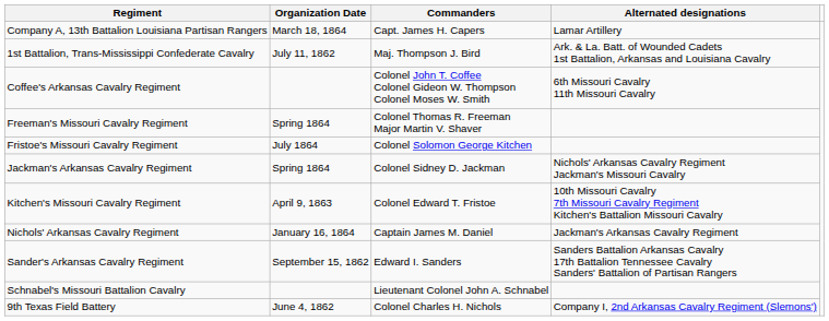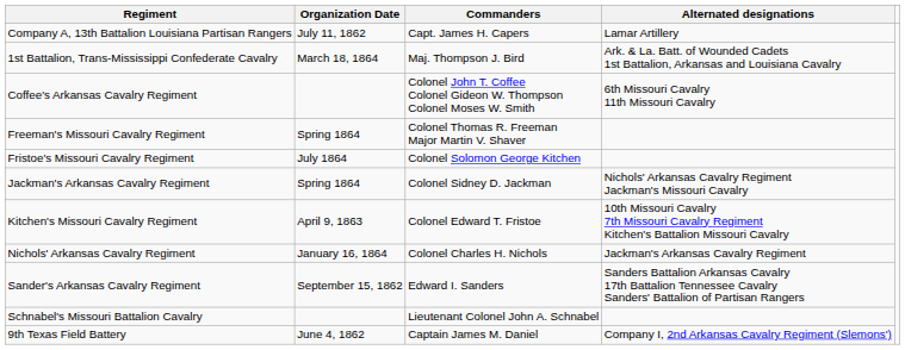Company A, 13th Battalion Louisiana Partisan Rangers | Organization Date: March 18, 1864 -> July 11, 1862
1st Battalion, Trans-Mississippi Confederate Cavalry | Organization Date: July 11, 1862 -> March 18, 1864
Nichols' Arkansas Cavalry Regiment | Commanders: Captain James M. Daniel -> Colonel Charles H. Nichols
9th Texas Field Battery | Commanders: Colonel Charles H. Nichols -> Captain James M. Daniel
